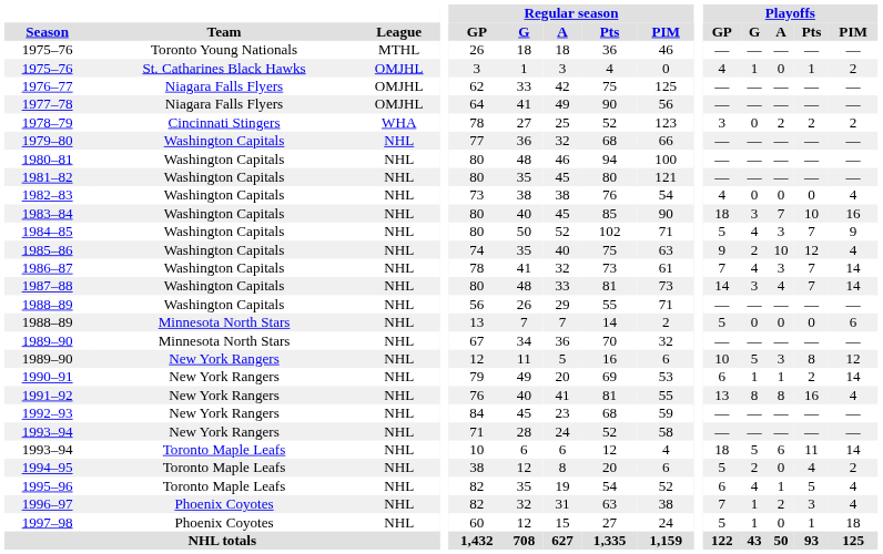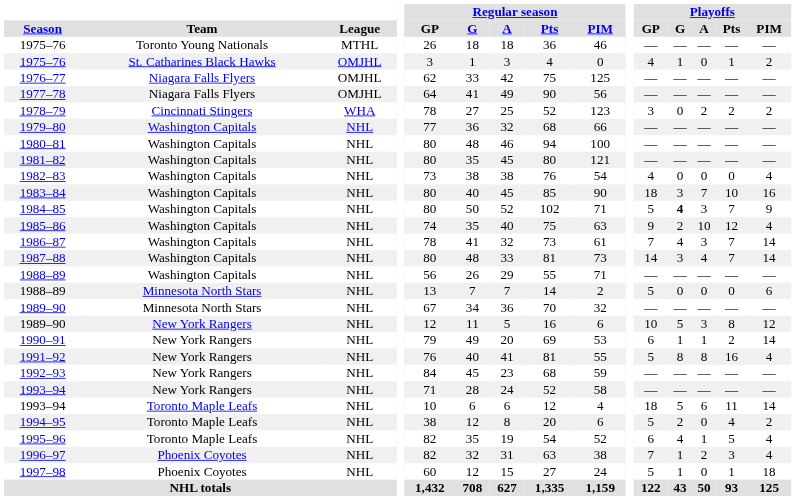1984–85 | Playoffs / G: normal -> bold
1991–92 | Playoffs / GP: 13 -> 5
